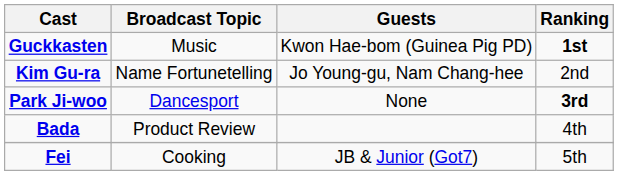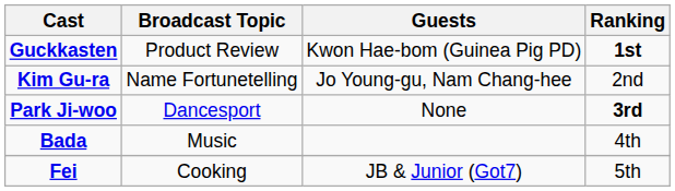Guckkasten | Broadcast Topic: Music -> Product Review
Bada | Broadcast Topic: Product Review -> Music
